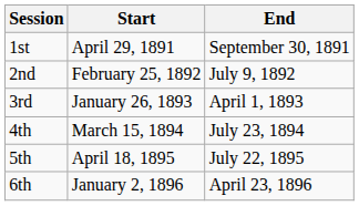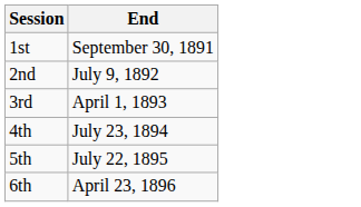- column: Start | April 29, 1891 | February 25, 1892 | January 26, 1893 | March 15, 1894 | April 18, 1895 | January 2, 1896
